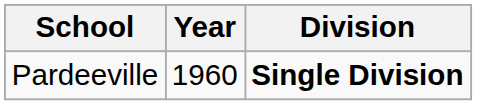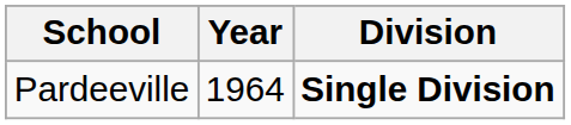Pardeeville | Year: 1960 -> 1964
